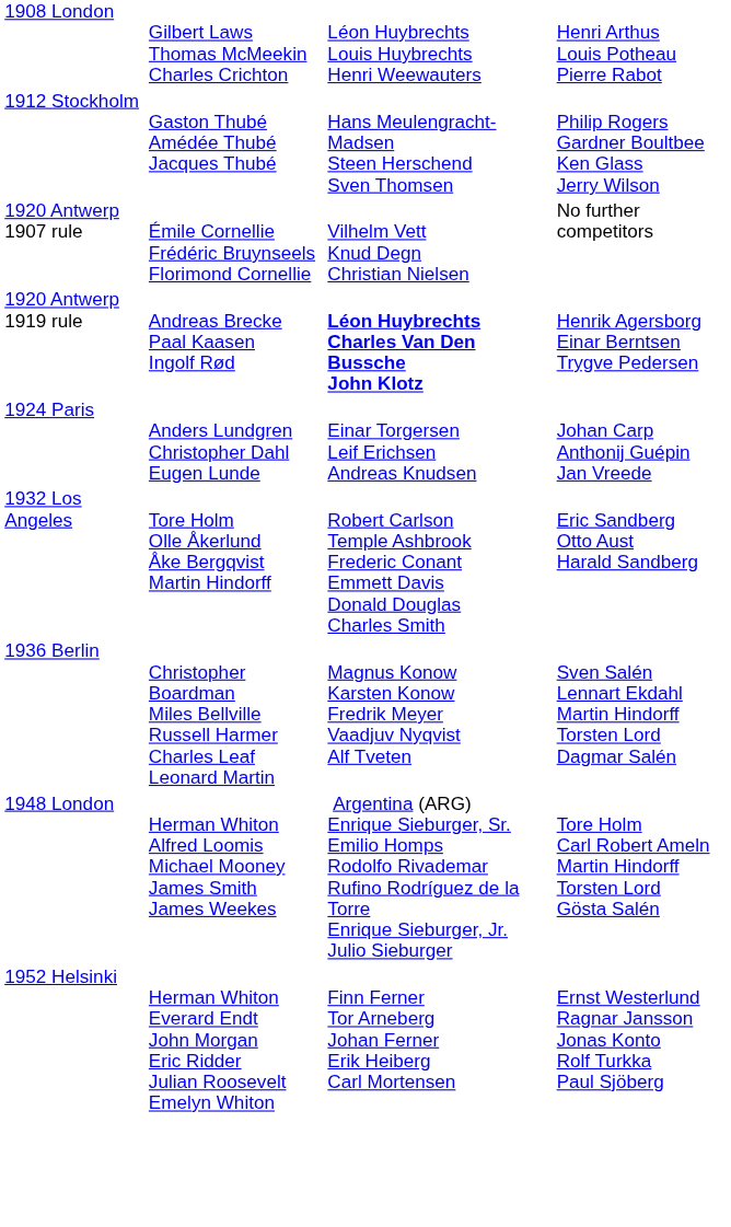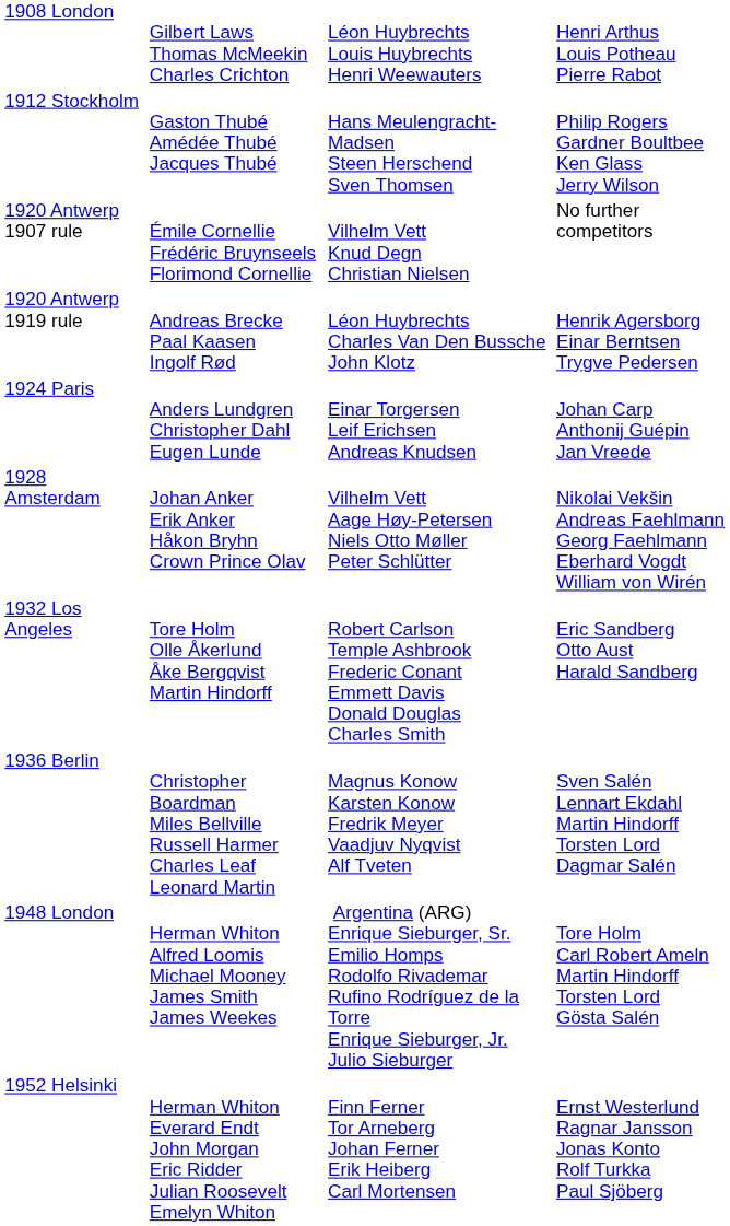1920 Antwerp 1919 rule | column 3: bold -> normal
+ row: 1928 Amsterdam | Johan Anker Erik Anker Håkon Bryhn Crown Prince Olav | Vilhelm Vett Aage Høy-Petersen Niels Otto Møller Peter Schlütter | Nikolai Vekšin Andreas Faehlmann Georg Faehlmann Eberhard Vogdt William von Wirén
